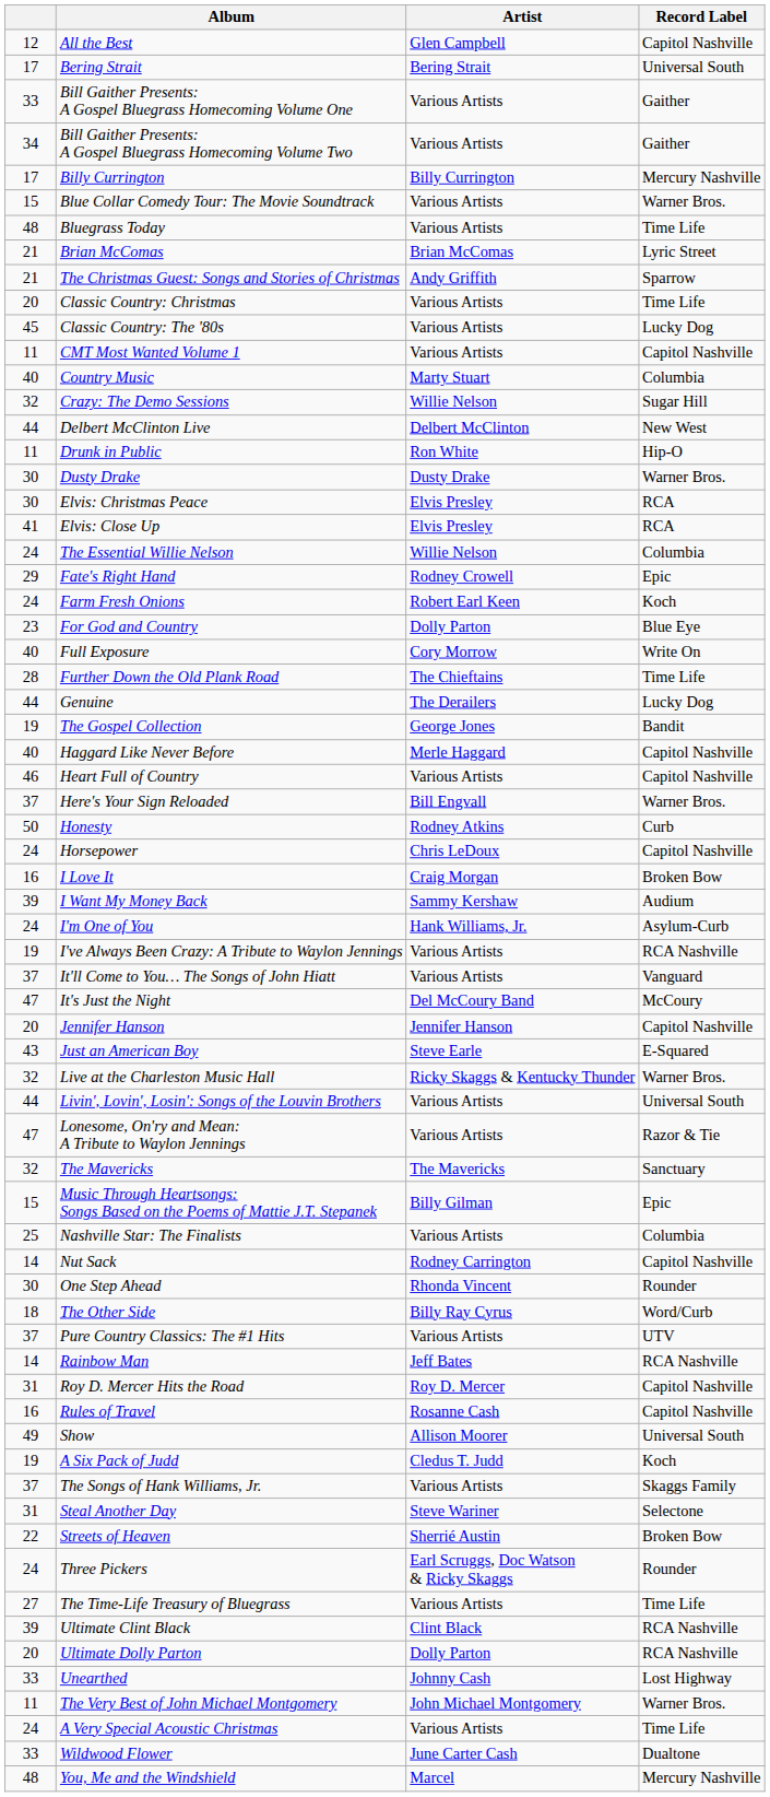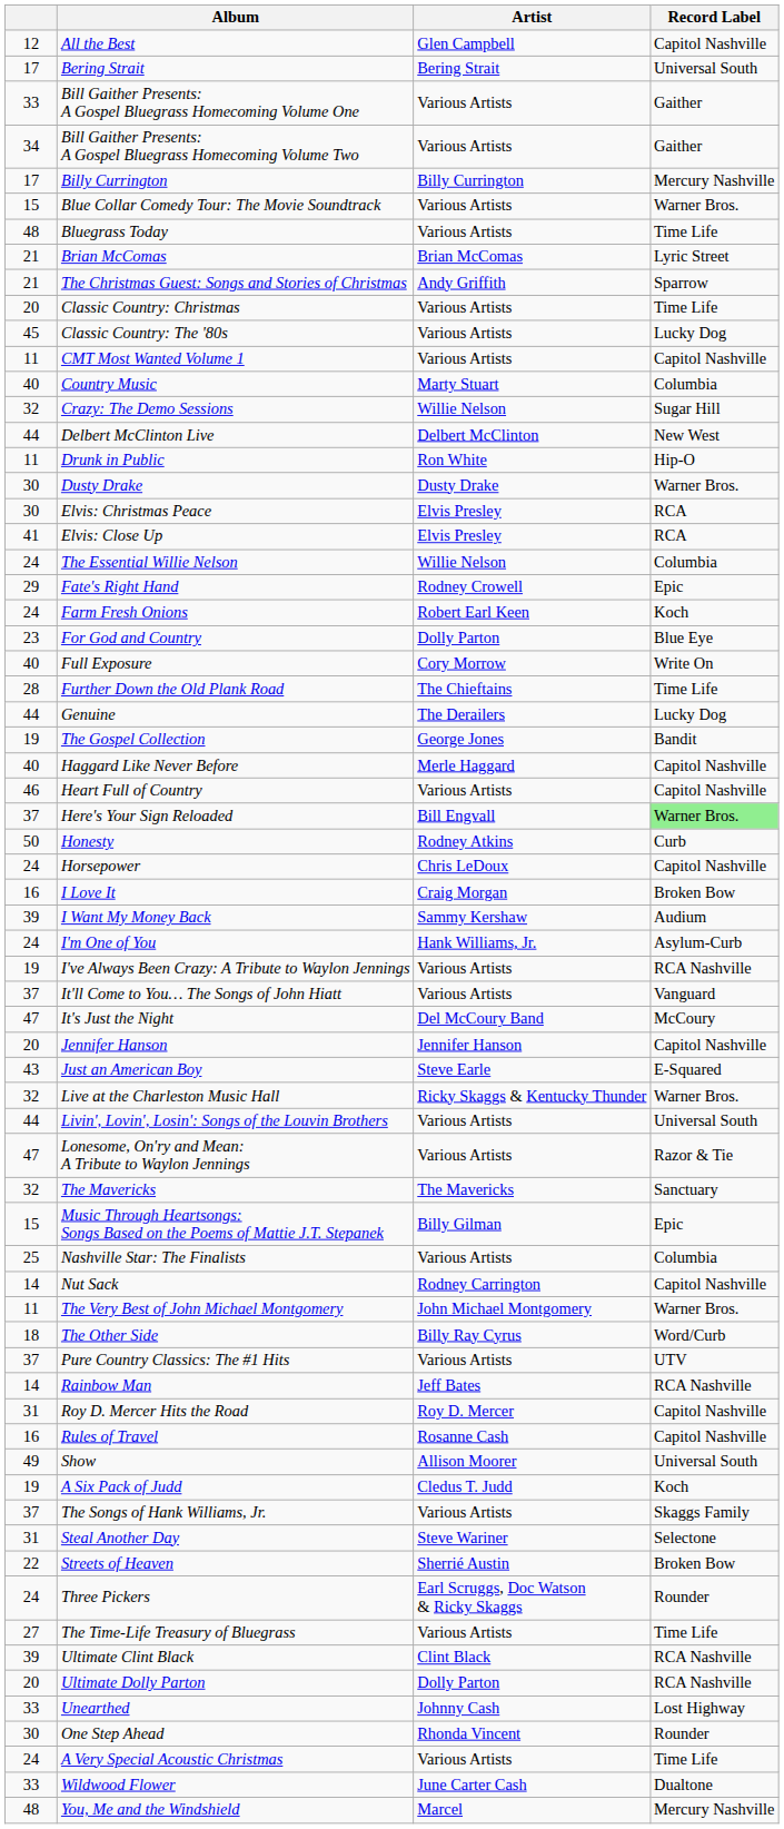Here's Your Sign Reloaded | Record Label: no background -> lightgreen background
rows swapped: One Step Ahead <-> The Very Best of John Michael Montgomery
